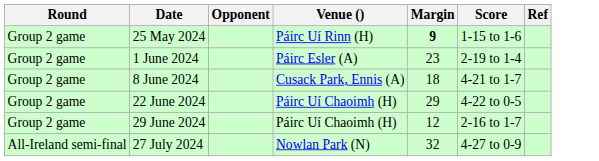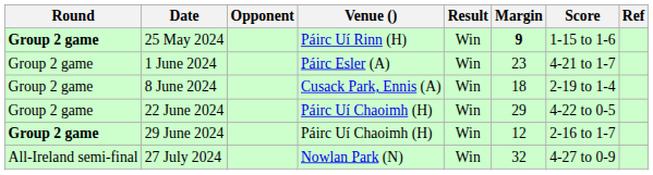+ column: Result | Win | Win | Win | Win | Win | Win
25 May 2024 | Round: normal -> bold
1 June 2024 | Score: 2-19 to 1-4 -> 4-21 to 1-7
8 June 2024 | Score: 4-21 to 1-7 -> 2-19 to 1-4
29 June 2024 | Round: normal -> bold
